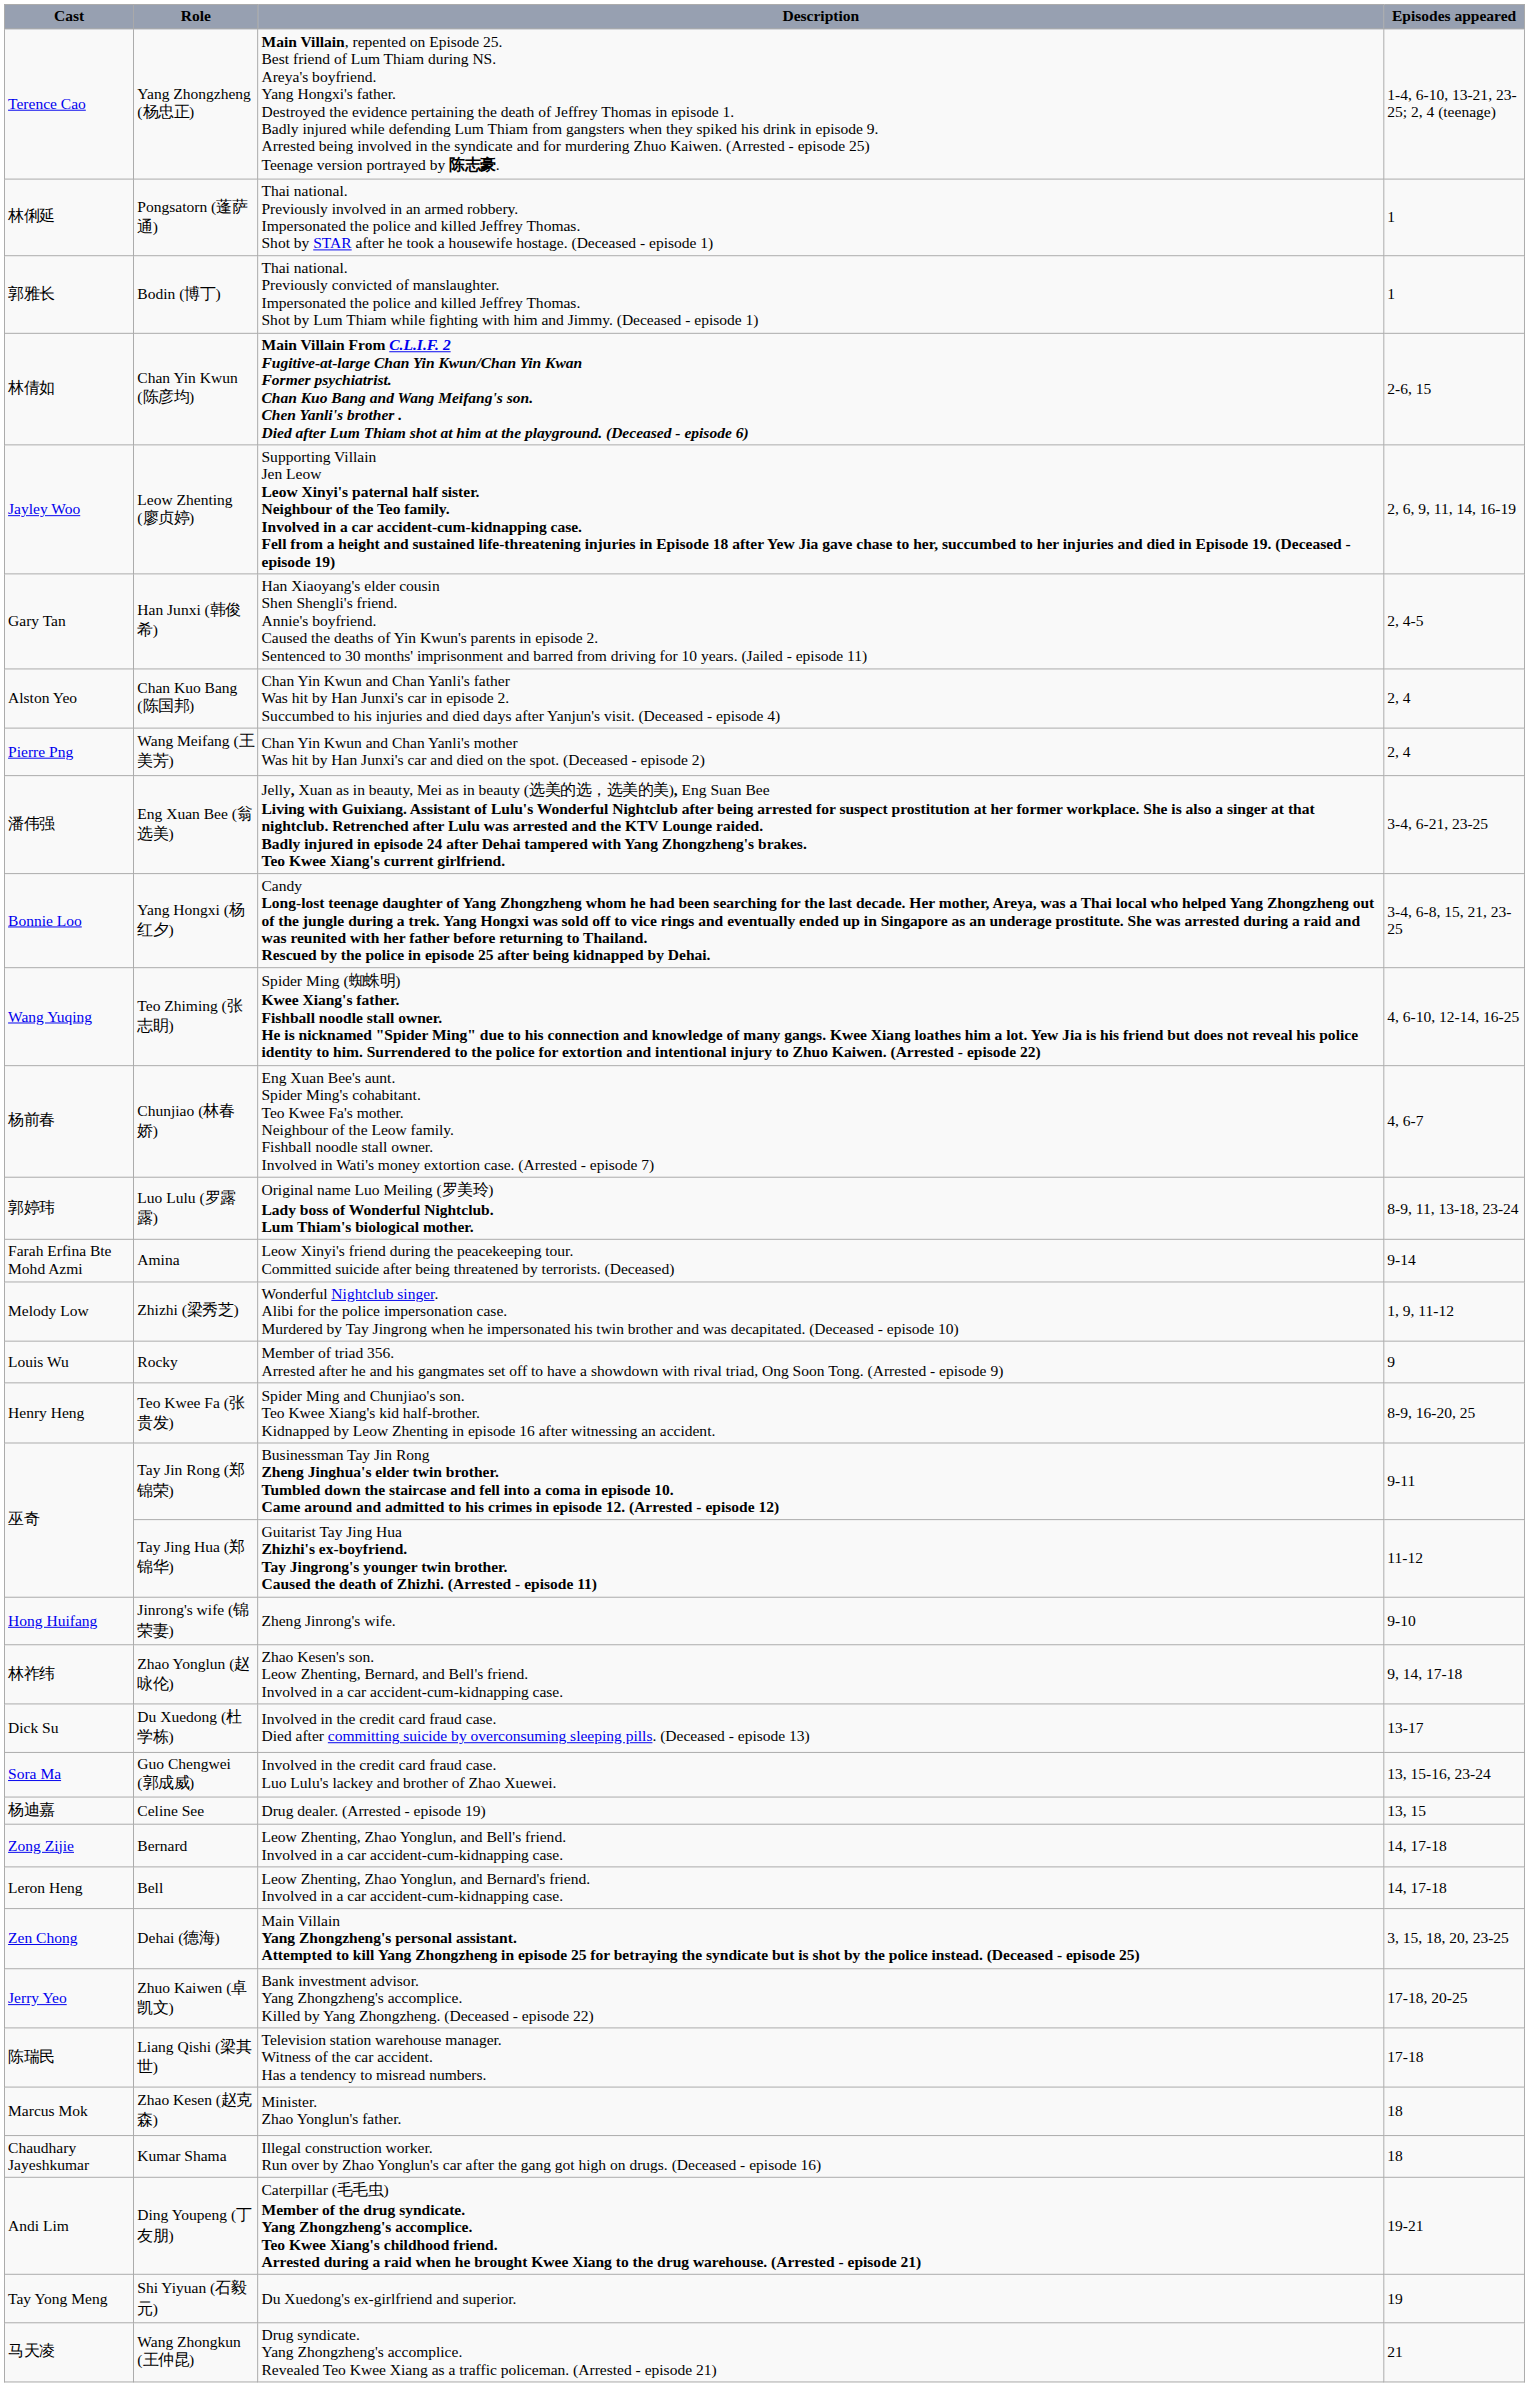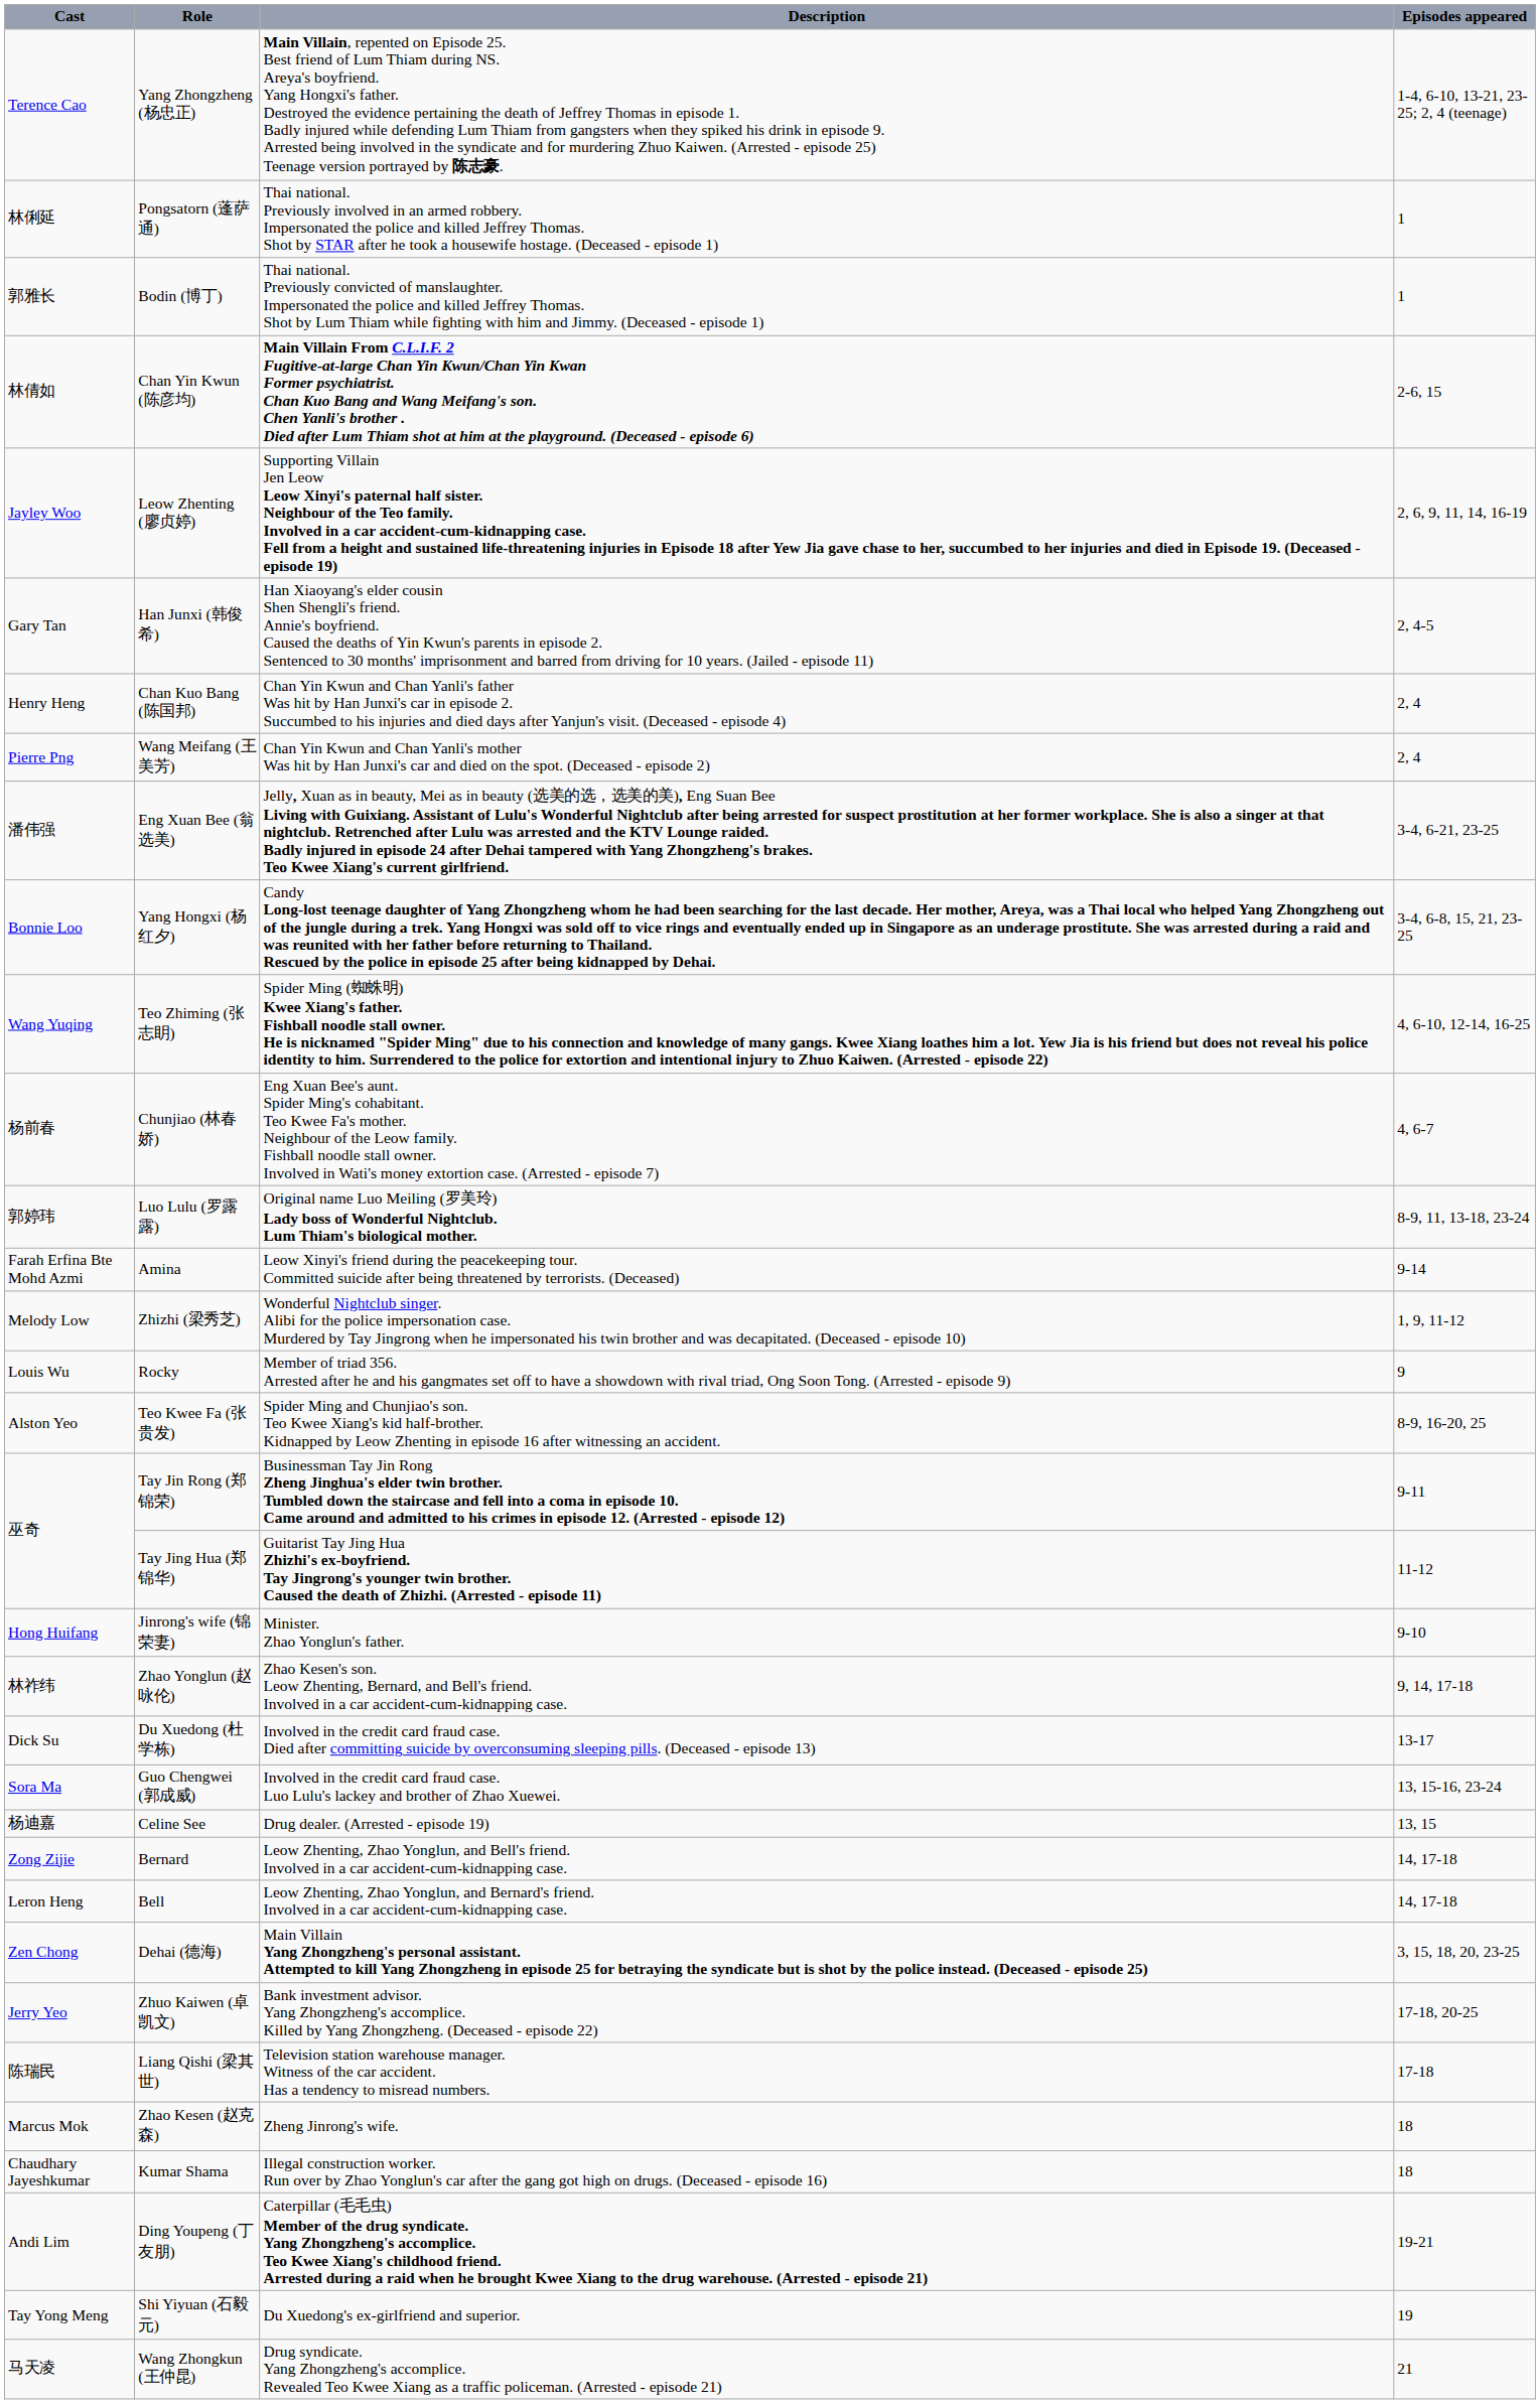Chan Kuo Bang (陈国邦) | Cast: Alston Yeo -> Henry Heng
Teo Kwee Fa (张贵发) | Cast: Henry Heng -> Alston Yeo
Jinrong's wife (锦荣妻) | Description: Zheng Jinrong's wife. -> Minister. Zhao Yonglun's father.
Zhao Kesen (赵克森) | Description: Minister. Zhao Yonglun's father. -> Zheng Jinrong's wife.
